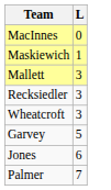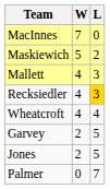+ column: W | 7 | 5 | 4 | 4 | 4 | 2 | 2 | 0
Maskiewich | L: 1 -> 2
Recksiedler | L: no background -> gold background
Wheatcroft | L: 3 -> 4
Jones | L: 6 -> 5
